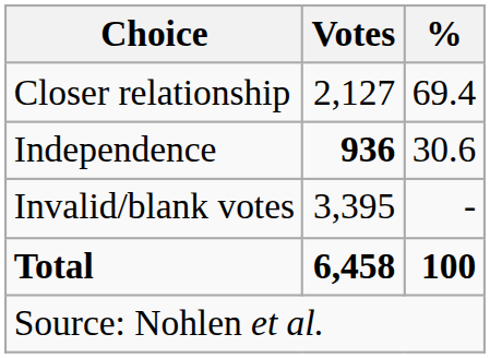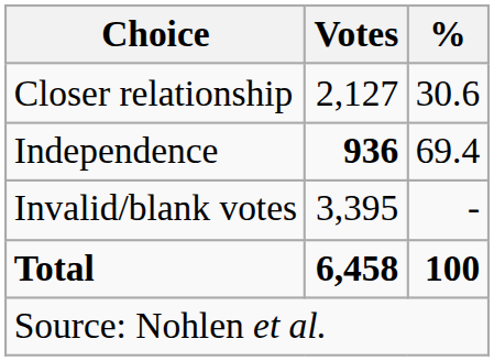Closer relationship | %: 69.4 -> 30.6
Independence | %: 30.6 -> 69.4
